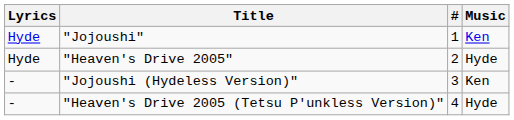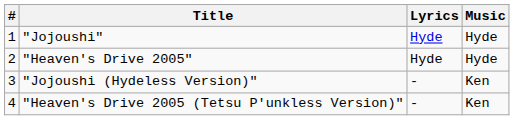columns swapped: # <-> Lyrics
"Jojoushi" | Music: Ken -> Hyde
"Heaven's Drive 2005 (Tetsu P'unkless Version)" | Music: Hyde -> Ken
